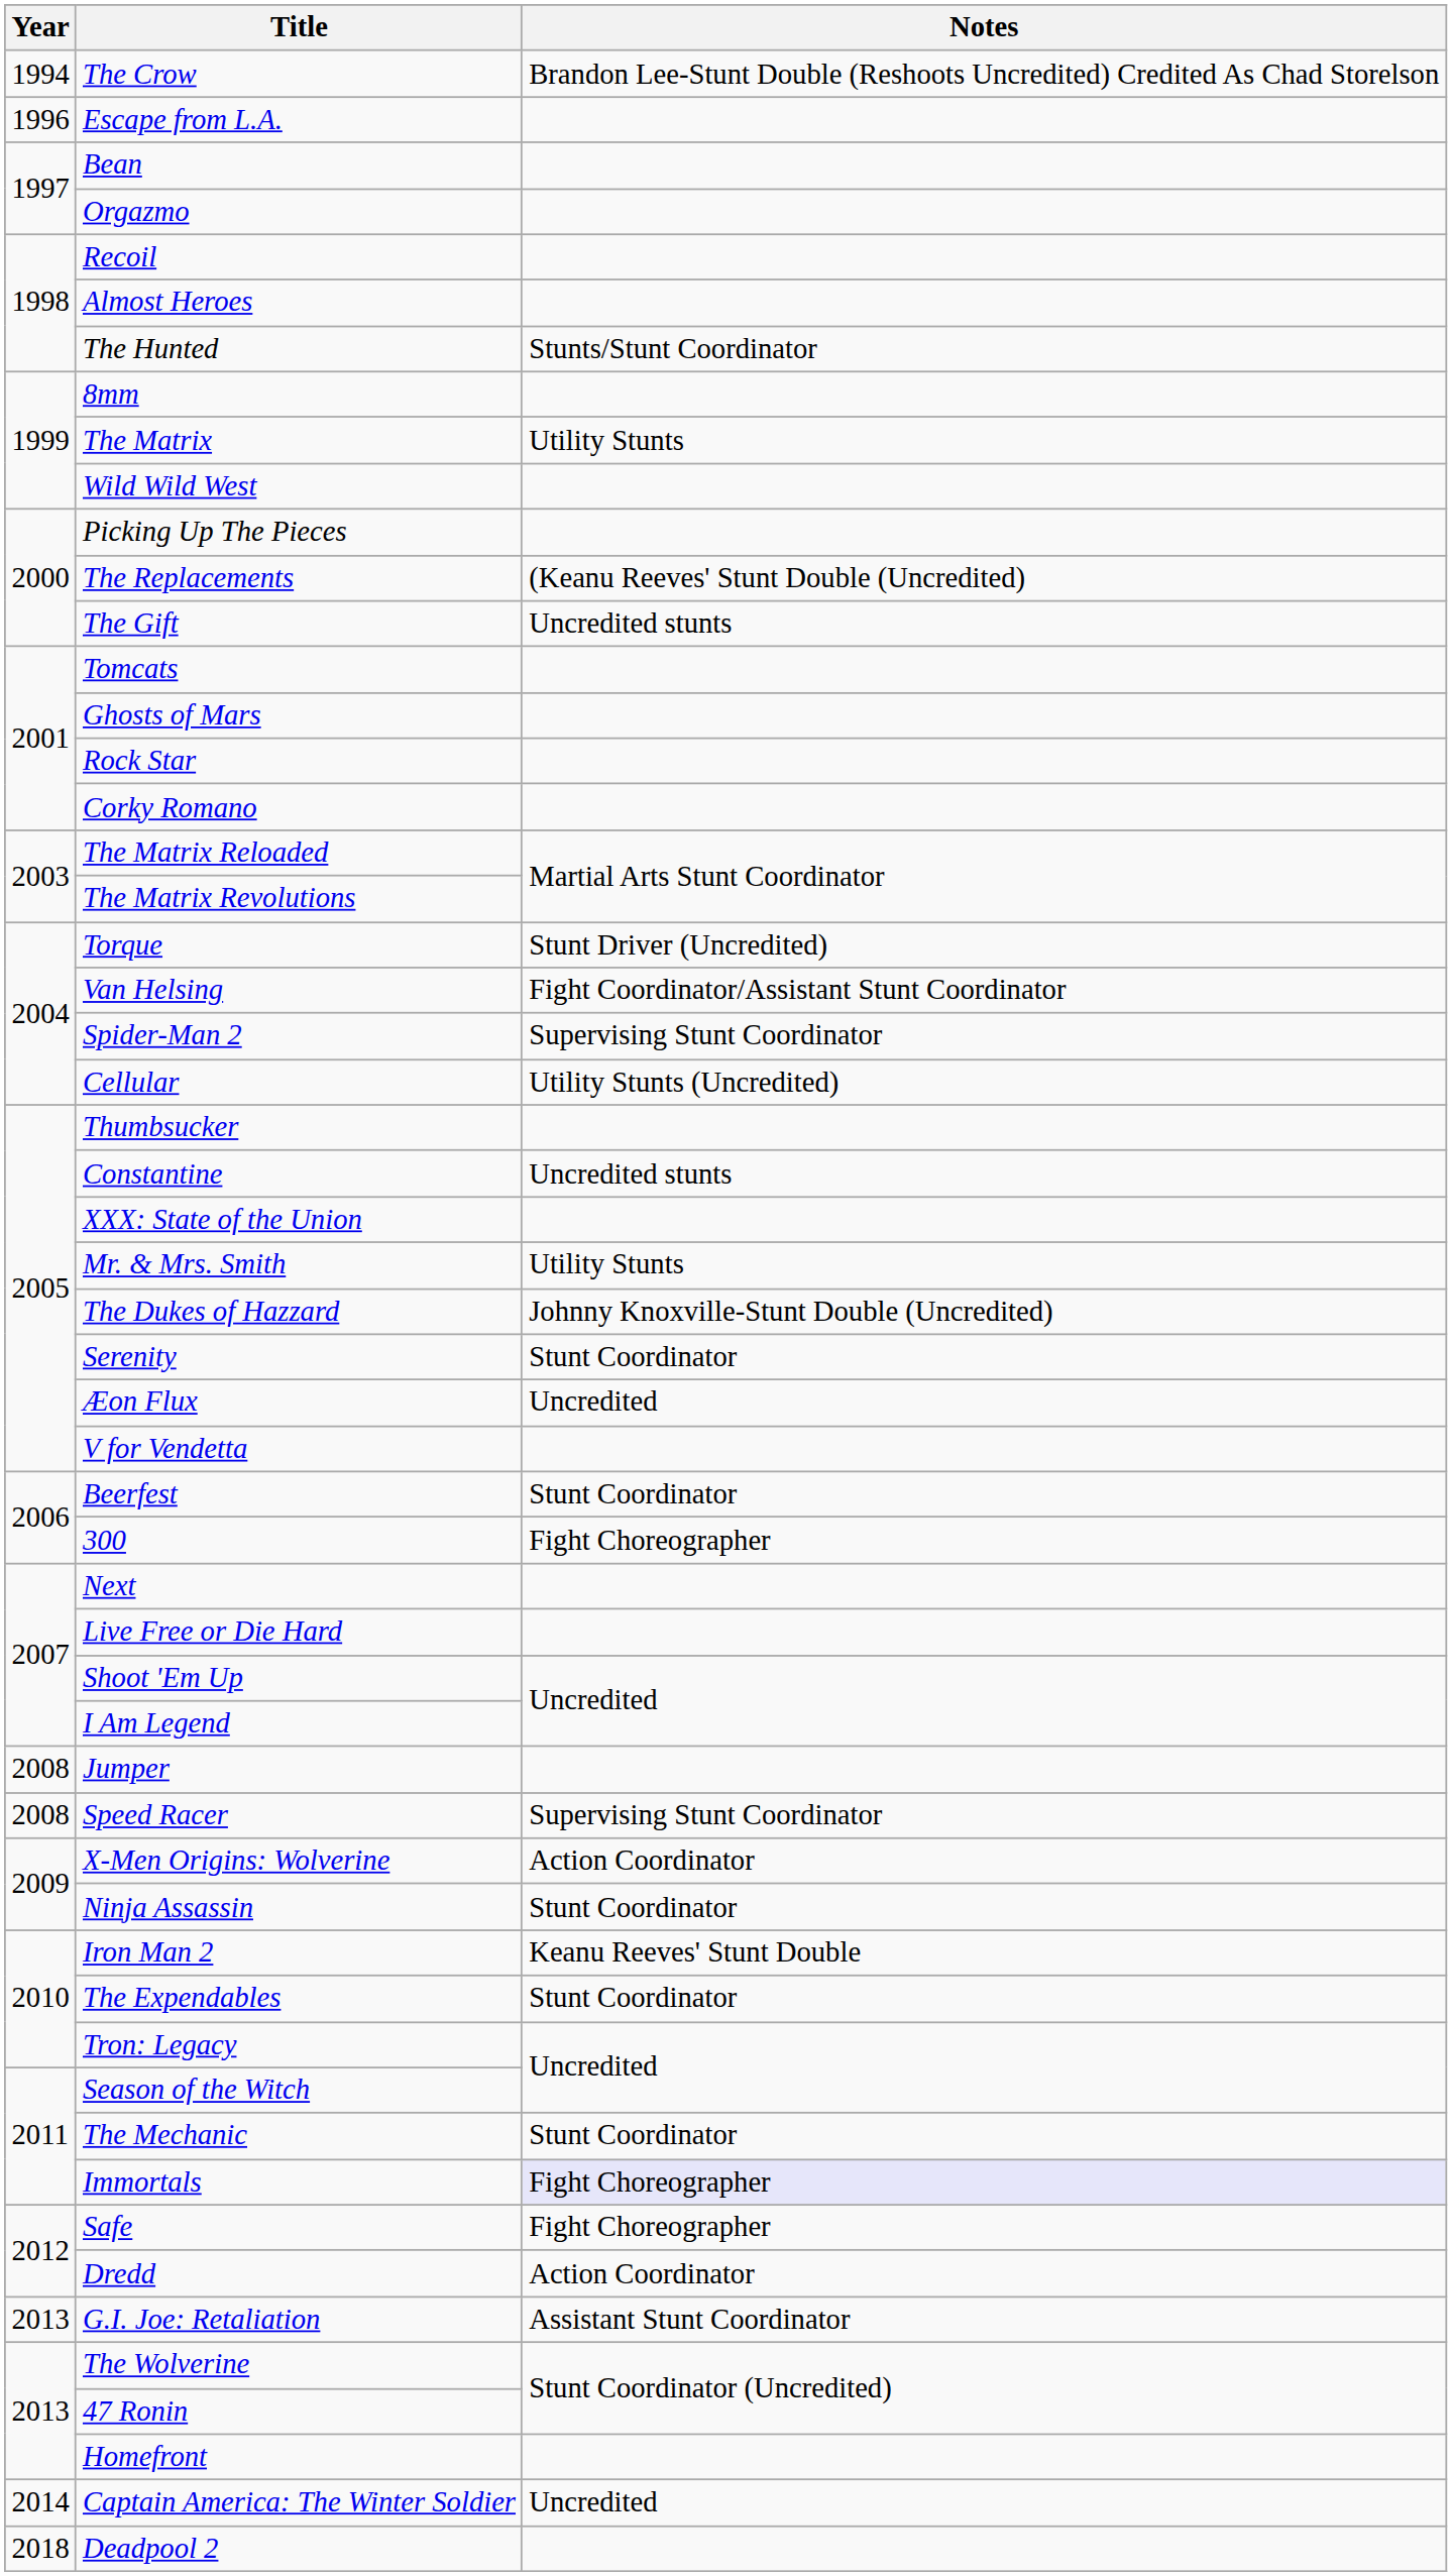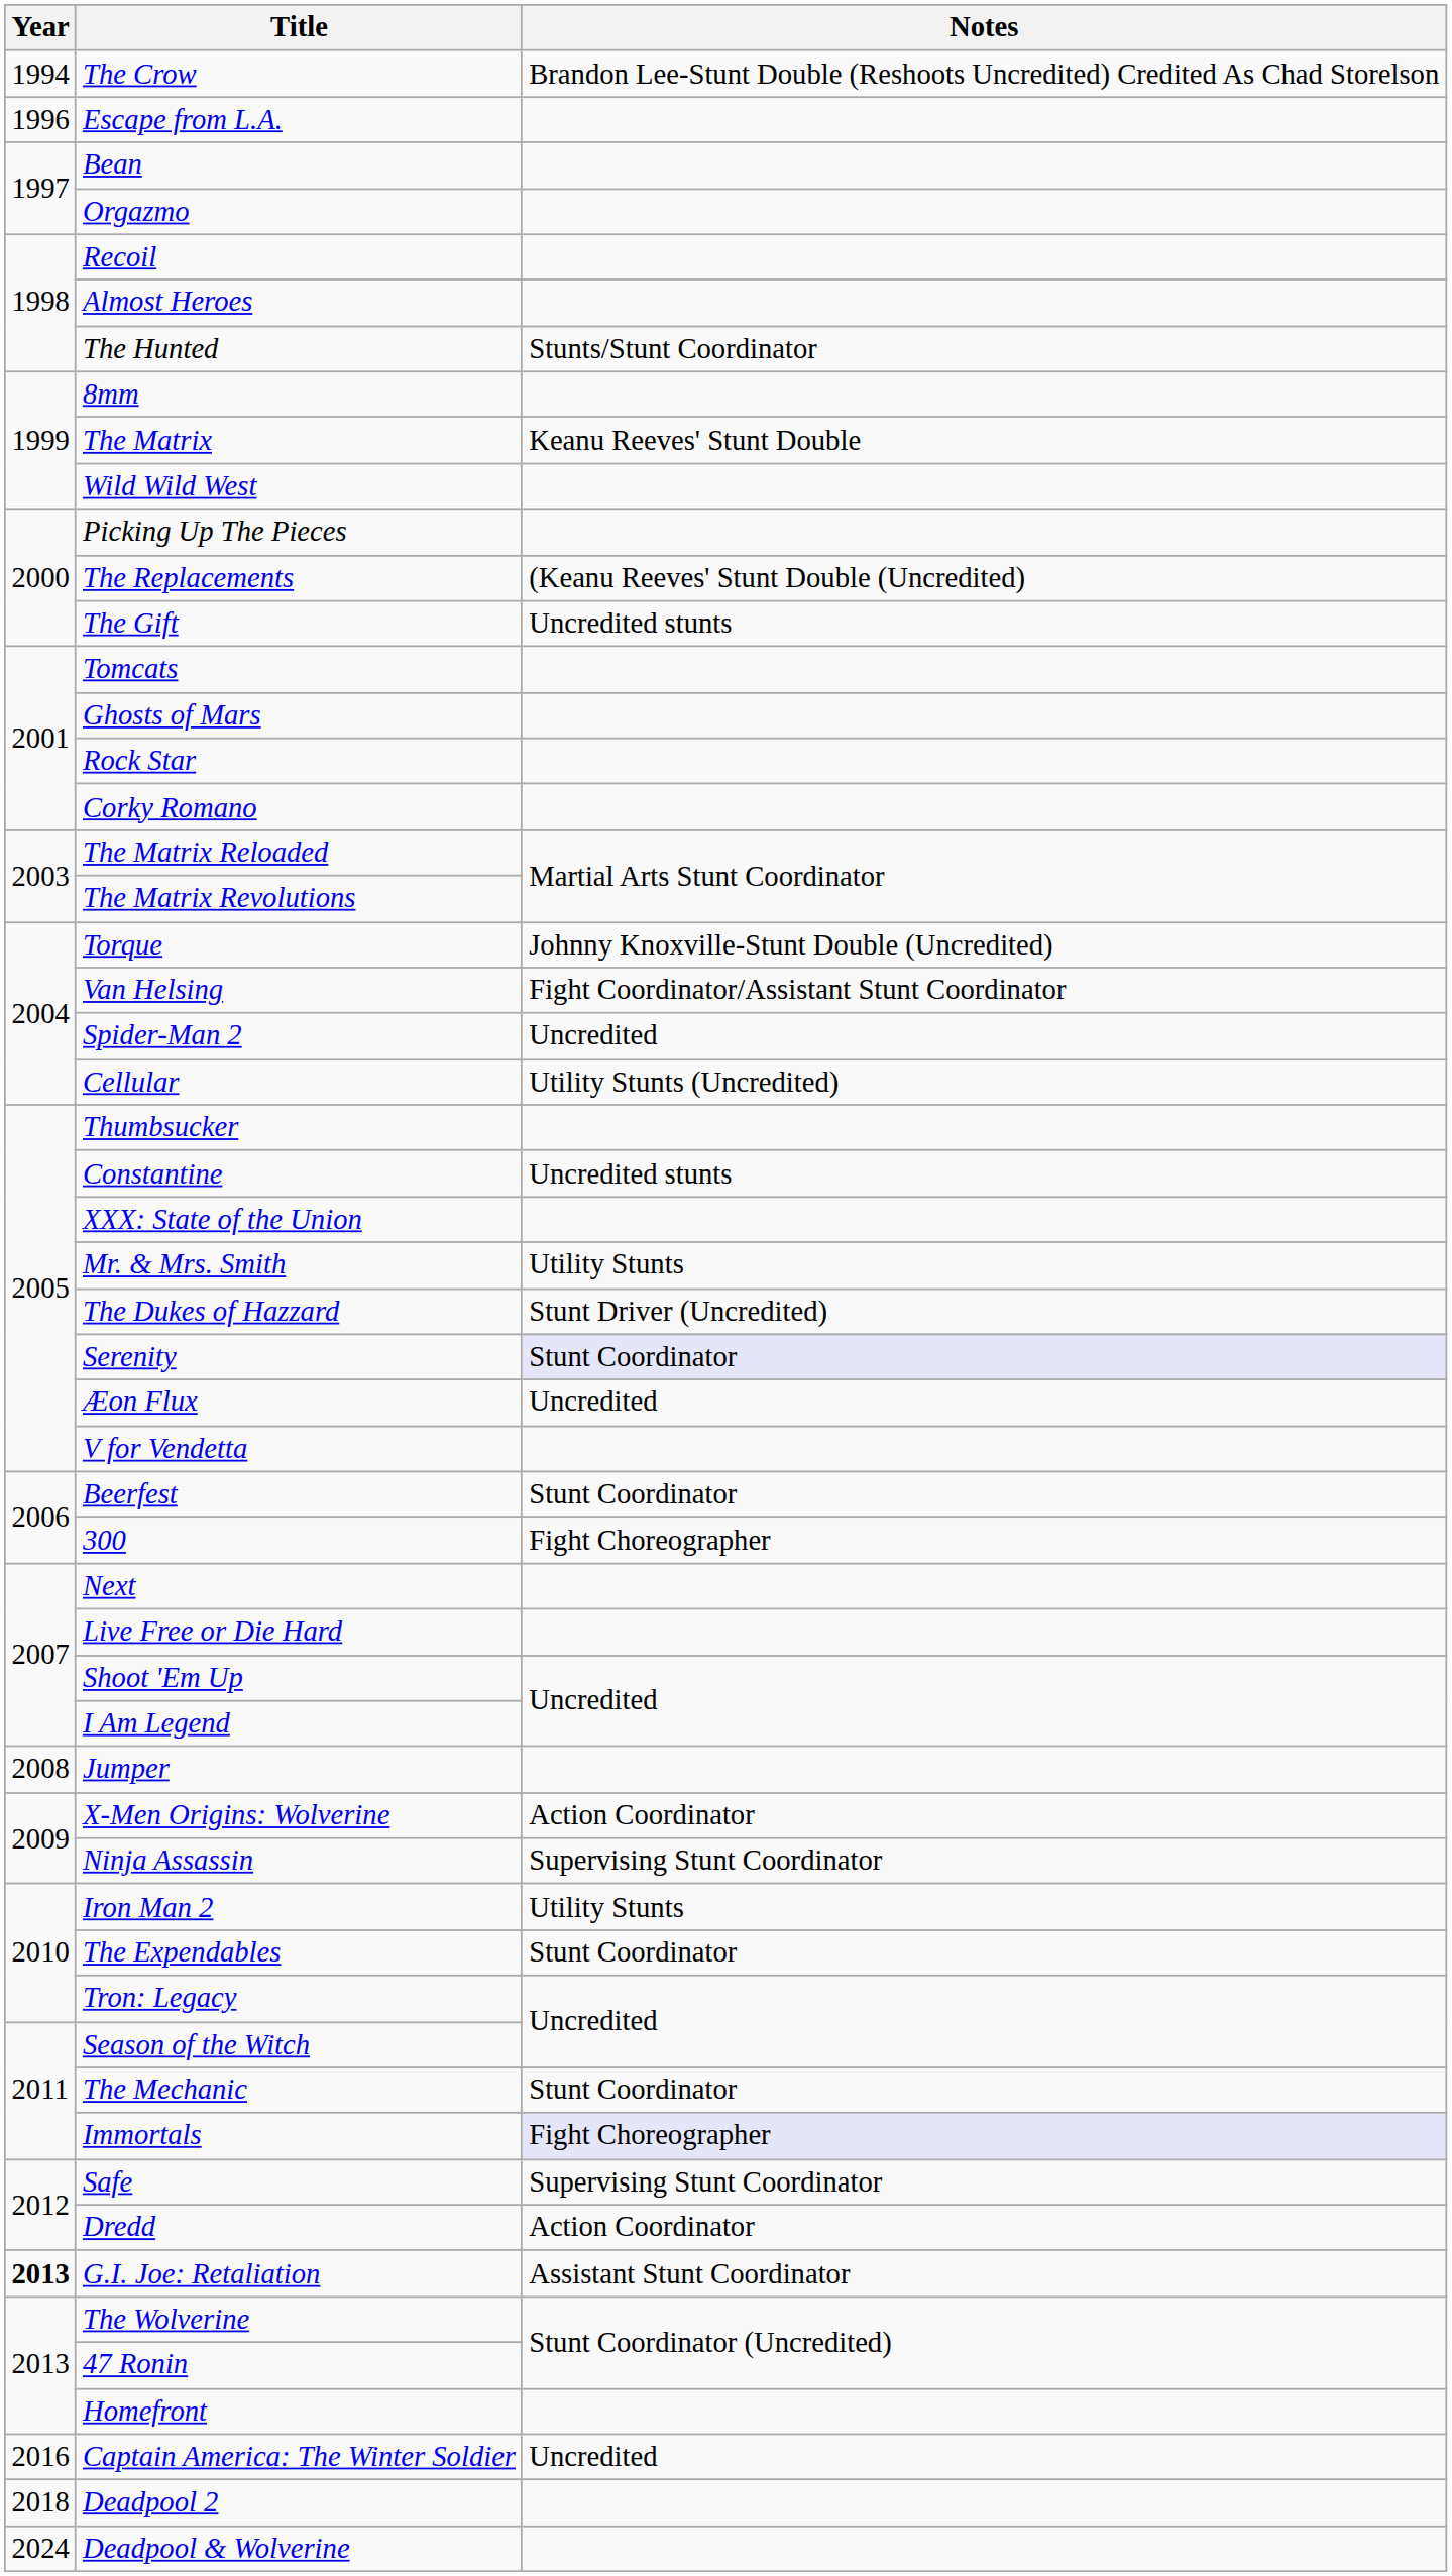The Matrix | Notes: Utility Stunts -> Keanu Reeves' Stunt Double
Torque | Notes: Stunt Driver (Uncredited) -> Johnny Knoxville-Stunt Double (Uncredited)
Spider-Man 2 | Notes: Supervising Stunt Coordinator -> Uncredited
The Dukes of Hazzard | Notes: Johnny Knoxville-Stunt Double (Uncredited) -> Stunt Driver (Uncredited)
Serenity | Notes: no background -> lavender background
- row: 2008 | Speed Racer | Supervising Stunt Coordinator
Ninja Assassin | Notes: Stunt Coordinator -> Supervising Stunt Coordinator
Iron Man 2 | Notes: Keanu Reeves' Stunt Double -> Utility Stunts
Safe | Notes: Fight Choreographer -> Supervising Stunt Coordinator
G.I. Joe: Retaliation | Year: normal -> bold
Captain America: The Winter Soldier | Year: 2014 -> 2016
+ row: 2024 | Deadpool & Wolverine
